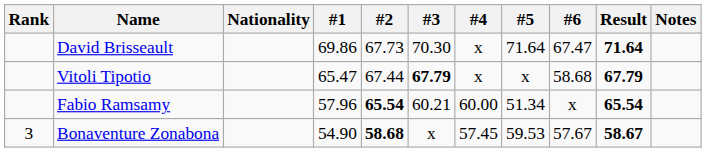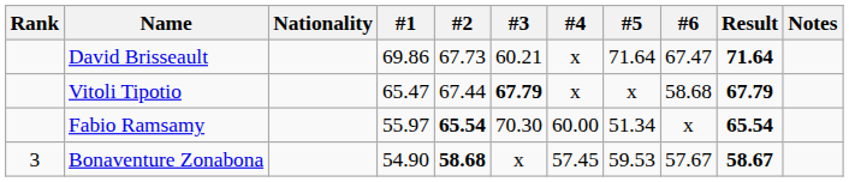David Brisseault | #3: 70.30 -> 60.21
Fabio Ramsamy | #1: 57.96 -> 55.97
Fabio Ramsamy | #3: 60.21 -> 70.30
